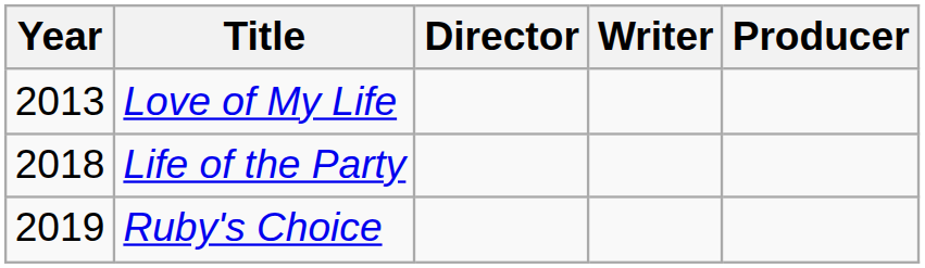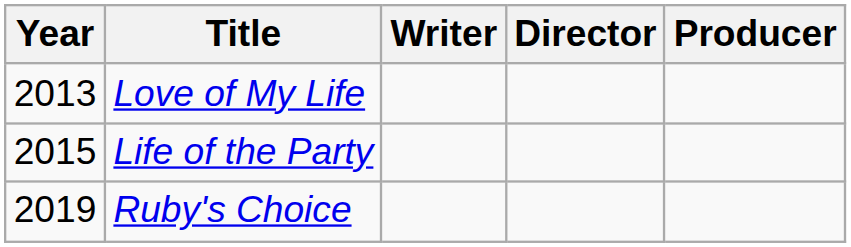columns swapped: Director <-> Writer
Life of the Party | Year: 2018 -> 2015
